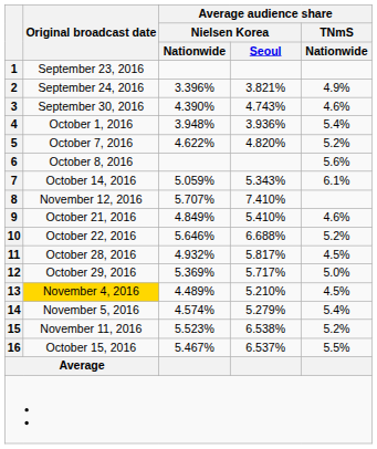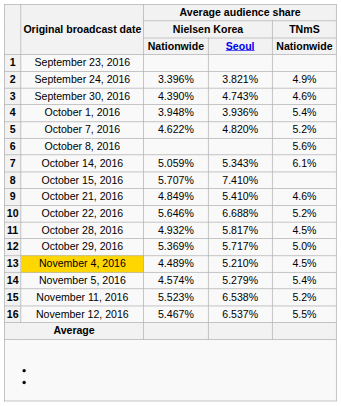8 | Original broadcast date: November 12, 2016 -> October 15, 2016
16 | Original broadcast date: October 15, 2016 -> November 12, 2016
